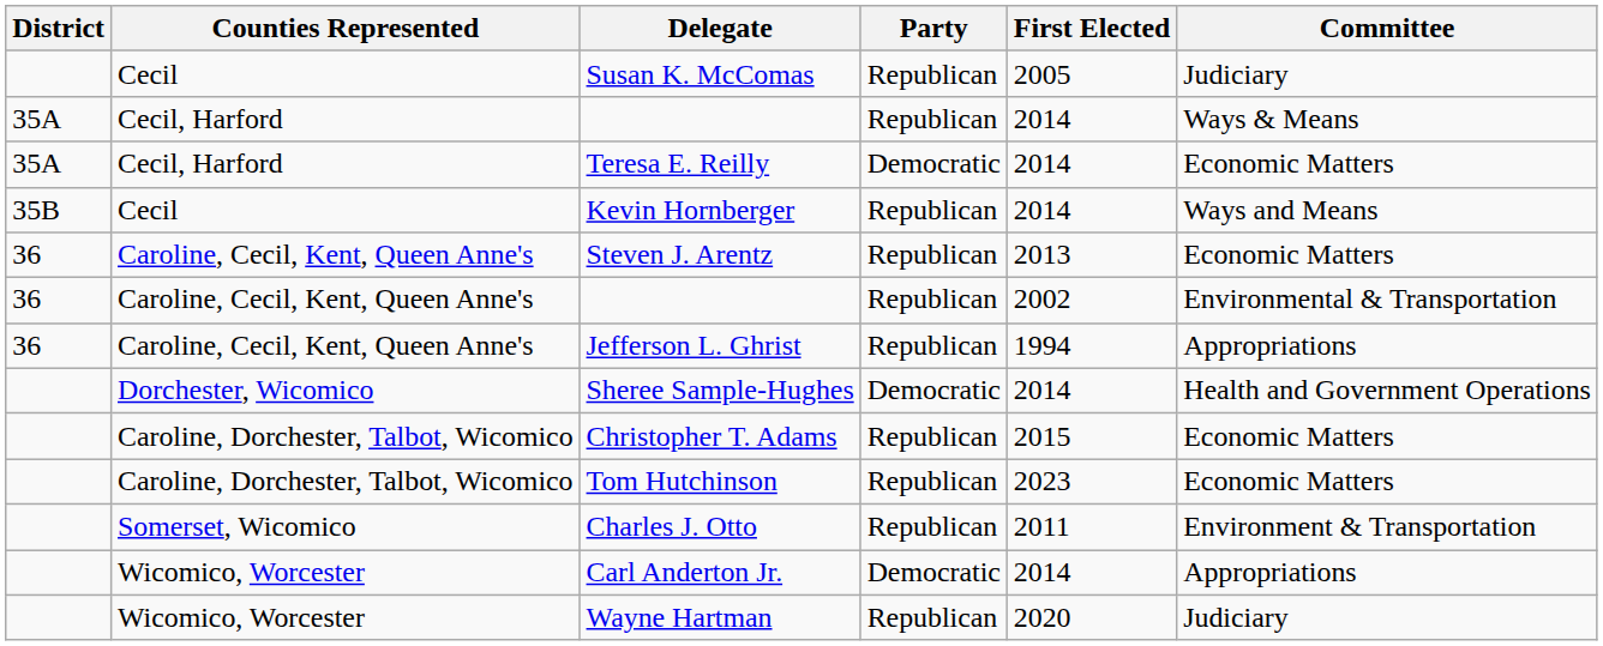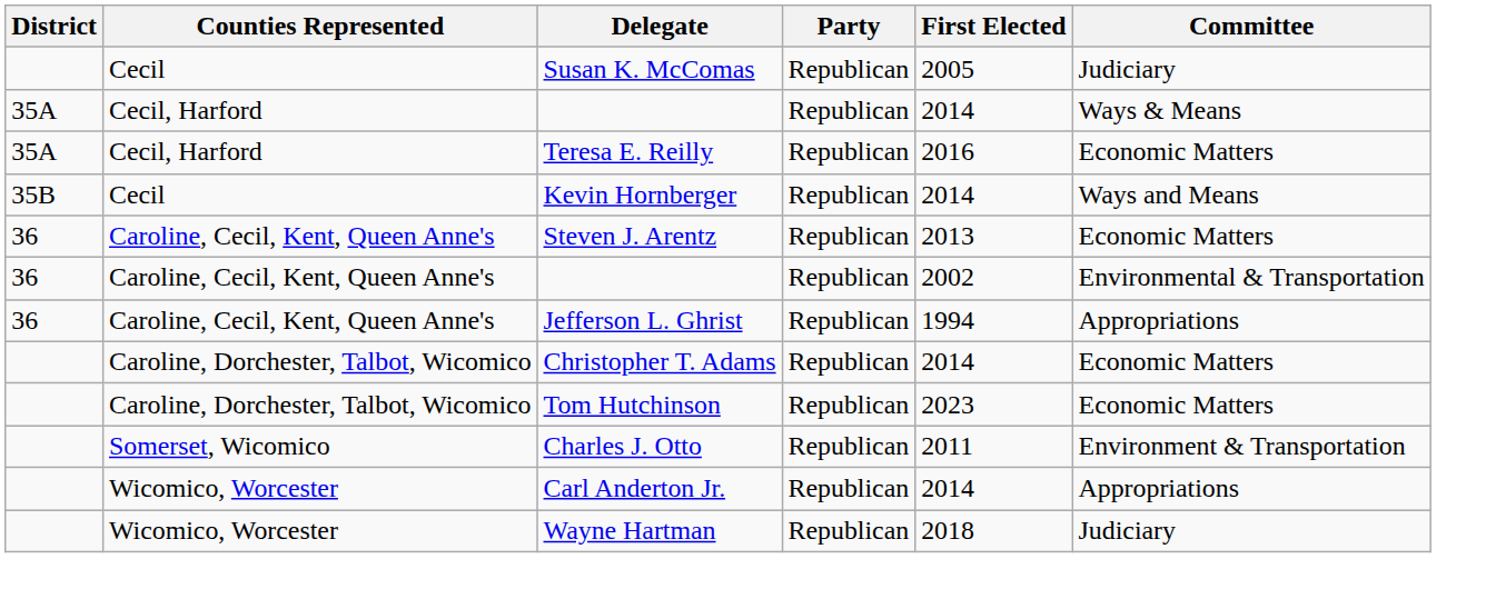Teresa E. Reilly | Party: Democratic -> Republican
Teresa E. Reilly | First Elected: 2014 -> 2016
- row: Dorchester, Wicomico | Sheree Sample-Hughes | Democratic | 2014 | Health and Government Operations
Christopher T. Adams | First Elected: 2015 -> 2014
Carl Anderton Jr. | Party: Democratic -> Republican
Wayne Hartman | First Elected: 2020 -> 2018
